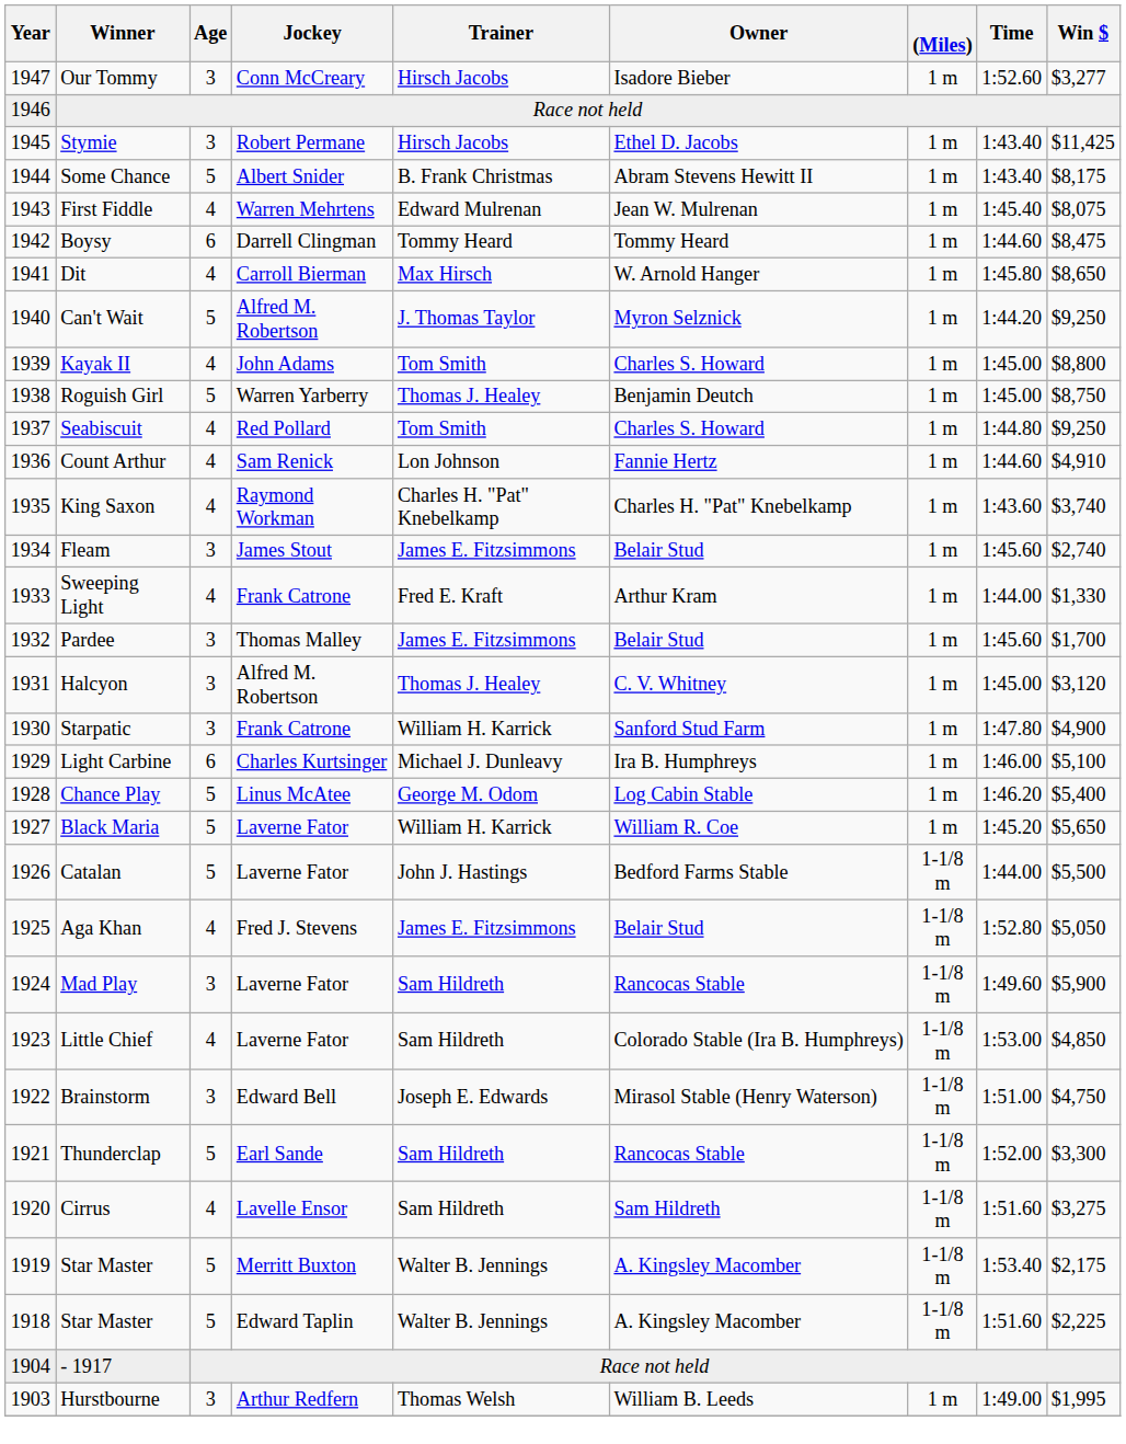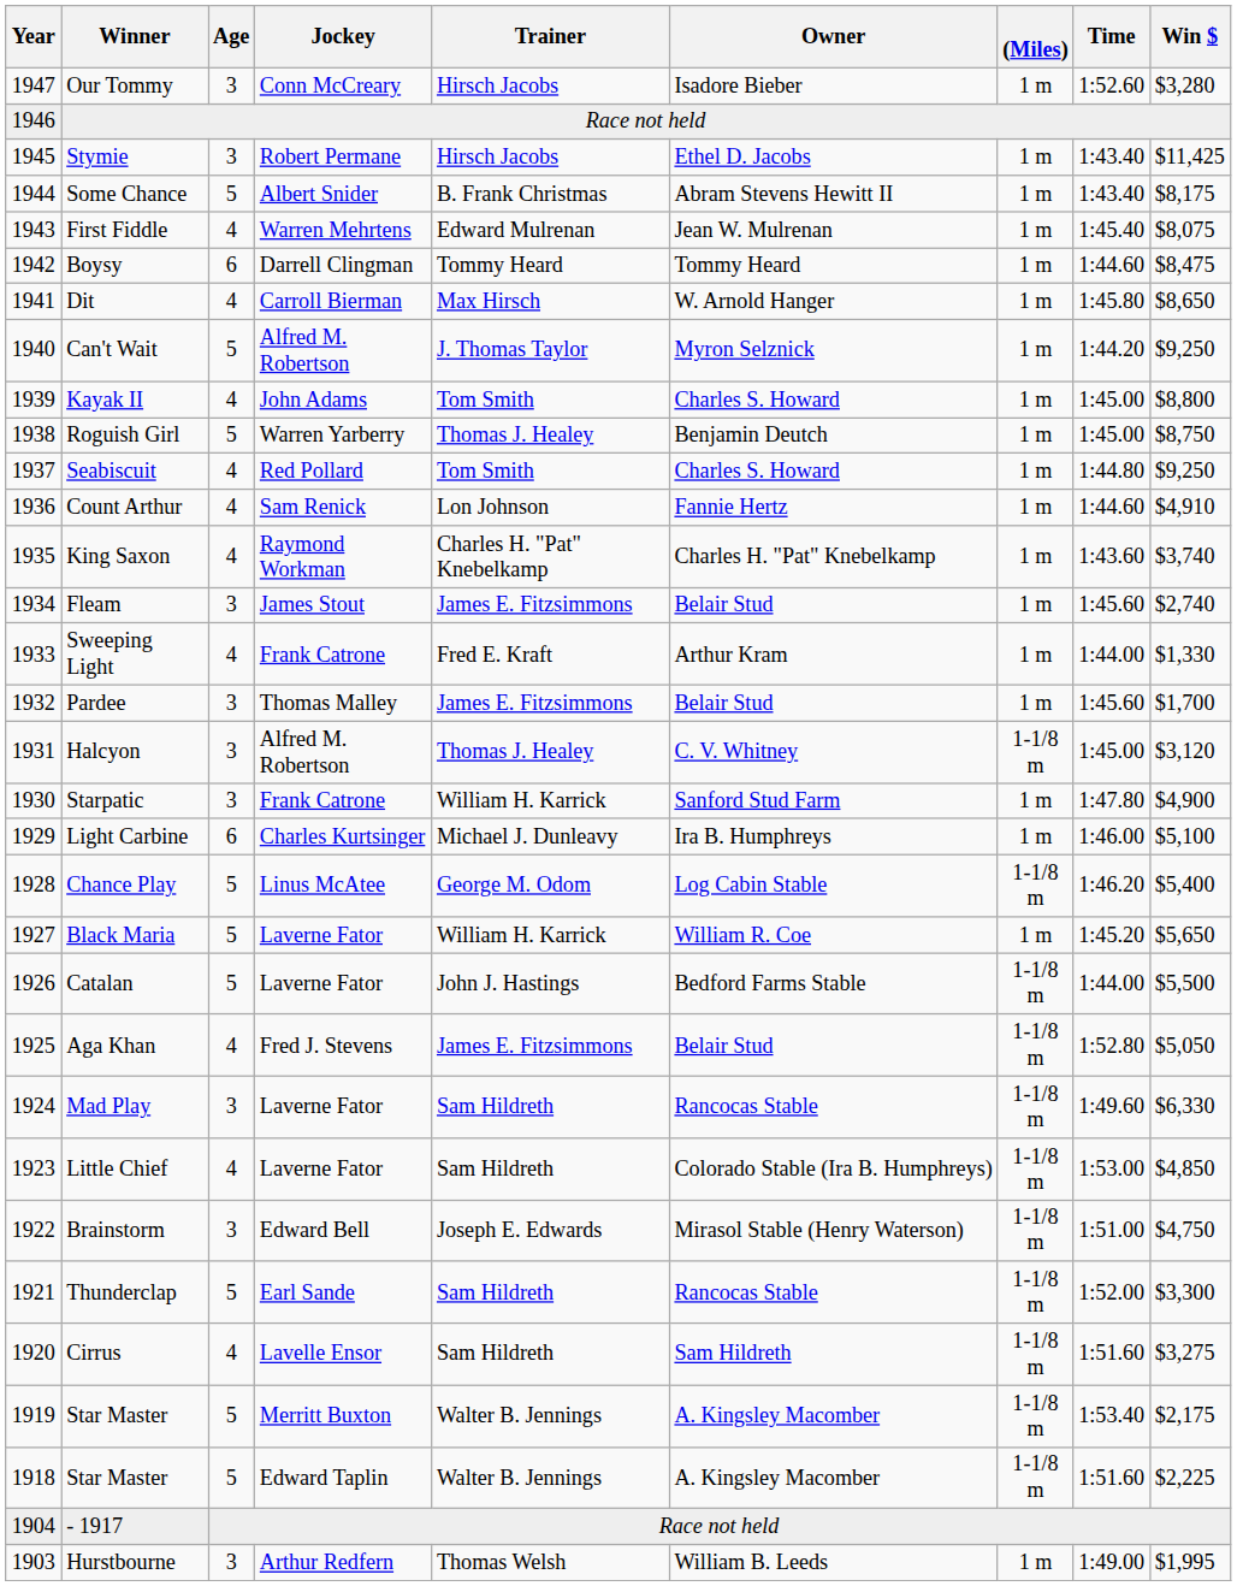Our Tommy | Win $: $3,277 -> $3,280
Halcyon | (Miles): 1 m -> 1-1/8 m
Chance Play | (Miles): 1 m -> 1-1/8 m
Mad Play | Win $: $5,900 -> $6,330
